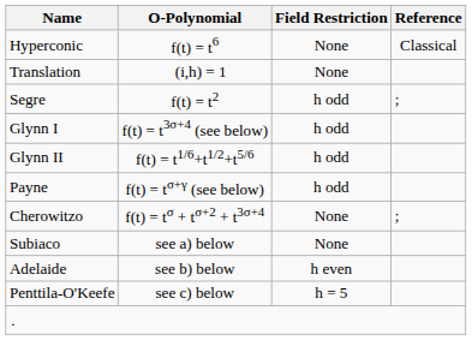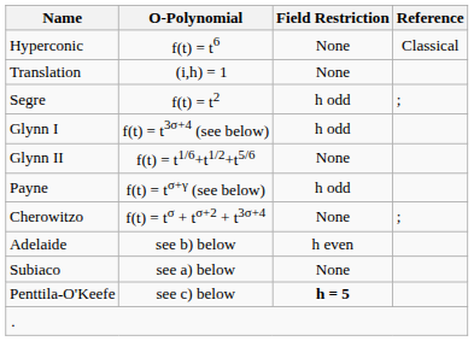Glynn II | Field Restriction: h odd -> None
rows swapped: Subiaco <-> Adelaide
Penttila-O'Keefe | Field Restriction: normal -> bold
